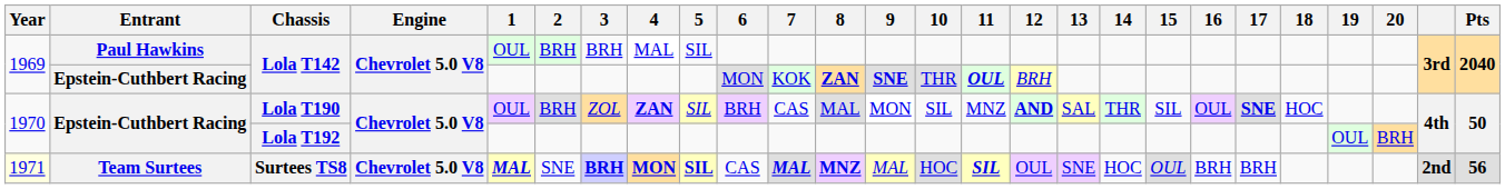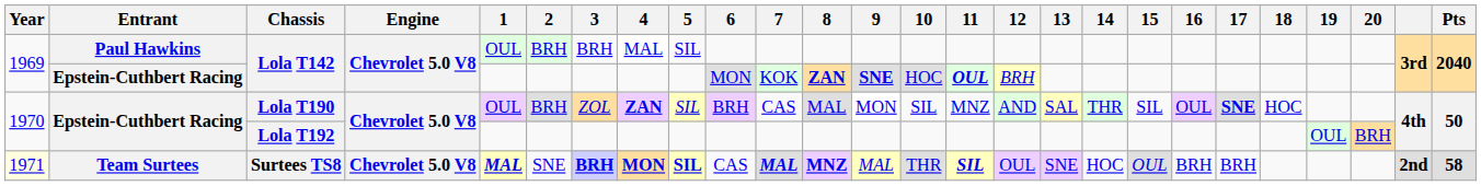Epstein-Cuthbert Racing / Lola T142 | 10: THR -> HOC
Lola T190 | 12: bold -> normal
Surtees TS8 | 10: HOC -> THR
Surtees TS8 | Pts: 56 -> 58
